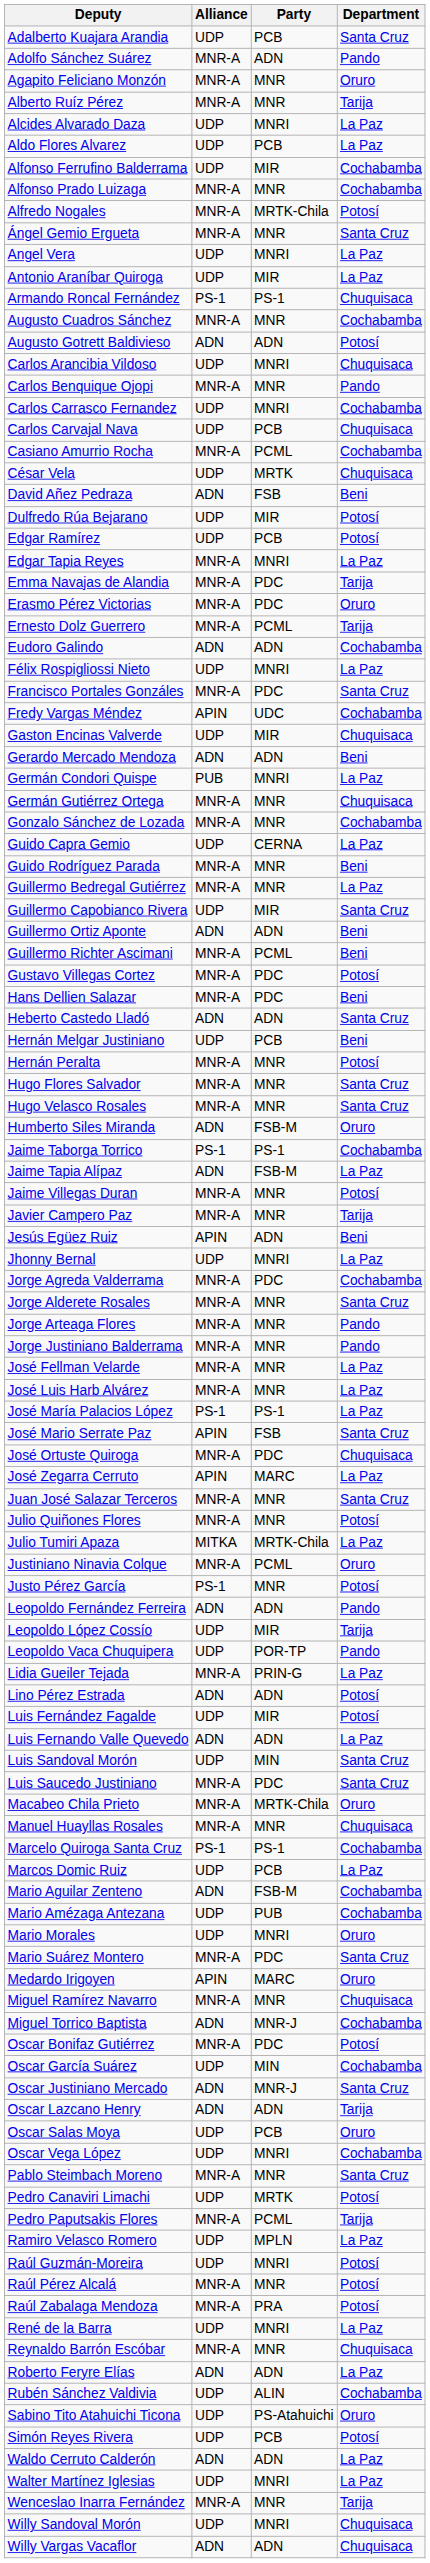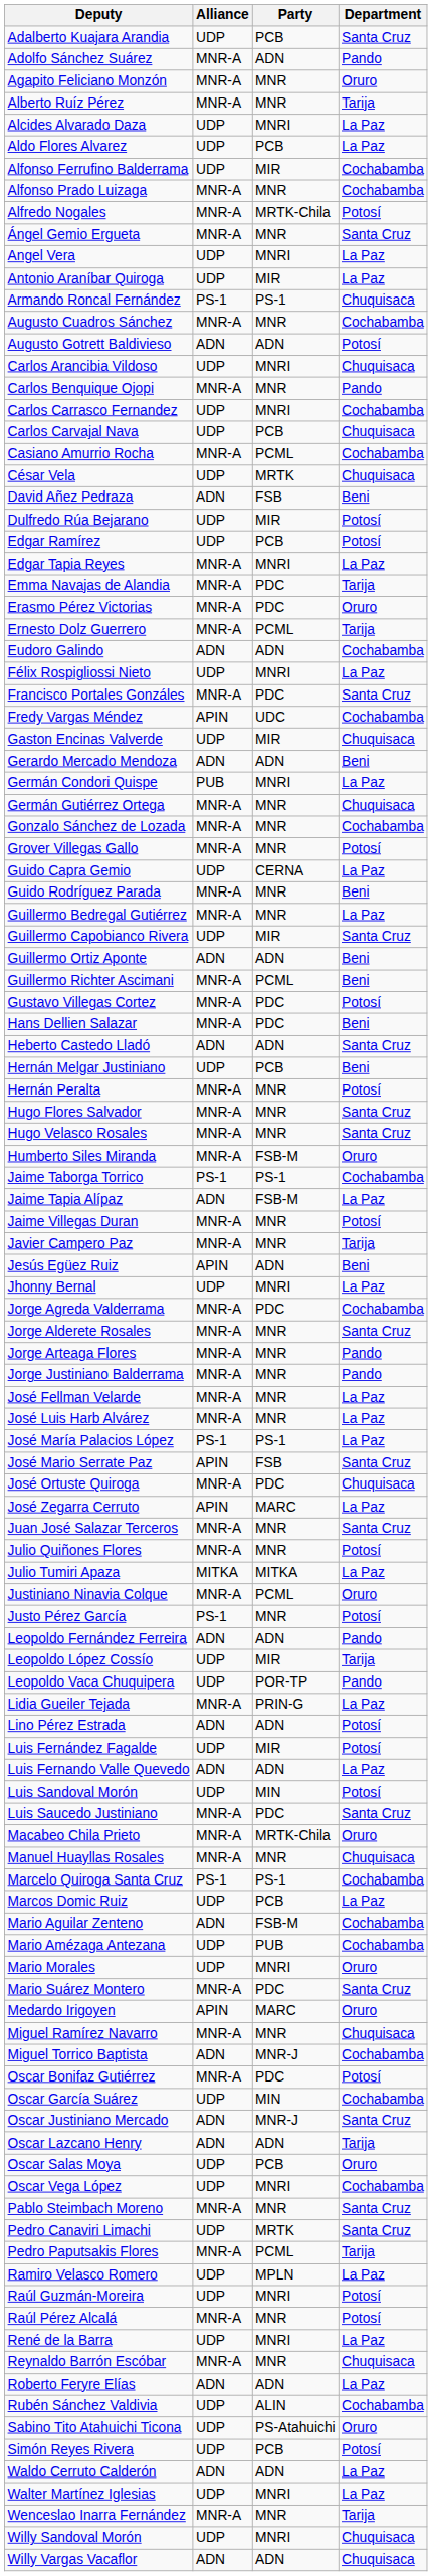+ row: Grover Villegas Gallo | MNR-A | MNR | Potosí
Humberto Siles Miranda | Alliance: ADN -> MNR-A
Julio Tumiri Apaza | Party: MRTK-Chila -> MITKA
Luis Sandoval Morón | Department: Santa Cruz -> Potosí
Pedro Canaviri Limachi | Department: Potosí -> Santa Cruz
- row: Raúl Zabalaga Mendoza | MNR-A | PRA | Potosí
